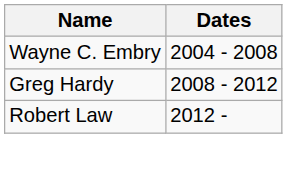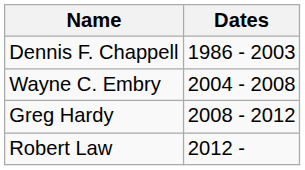+ row: Dennis F. Chappell | 1986 - 2003
